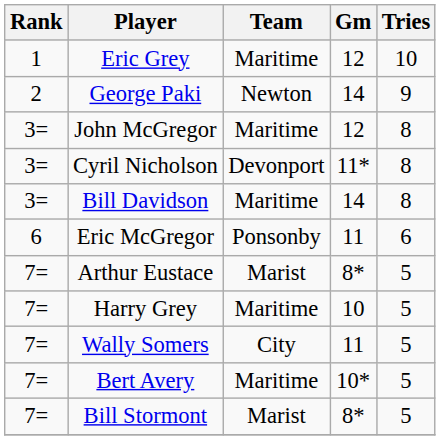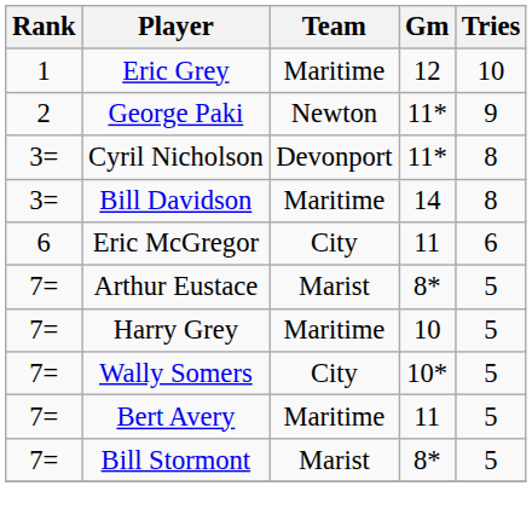George Paki | Gm: 14 -> 11*
- row: 3= | John McGregor | Maritime | 12 | 8
Eric McGregor | Team: Ponsonby -> City
Wally Somers | Gm: 11 -> 10*
Bert Avery | Gm: 10* -> 11
